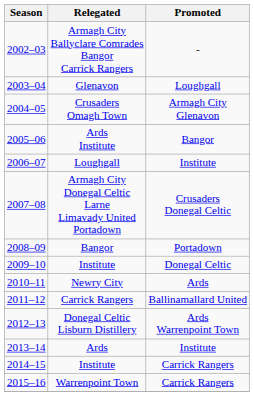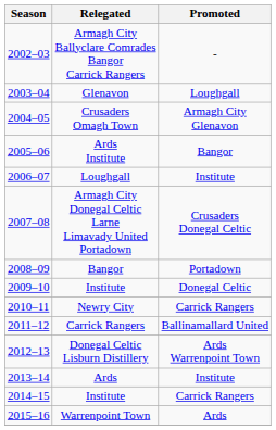Newry City | Promoted: Ards -> Carrick Rangers
Warrenpoint Town | Promoted: Carrick Rangers -> Ards
